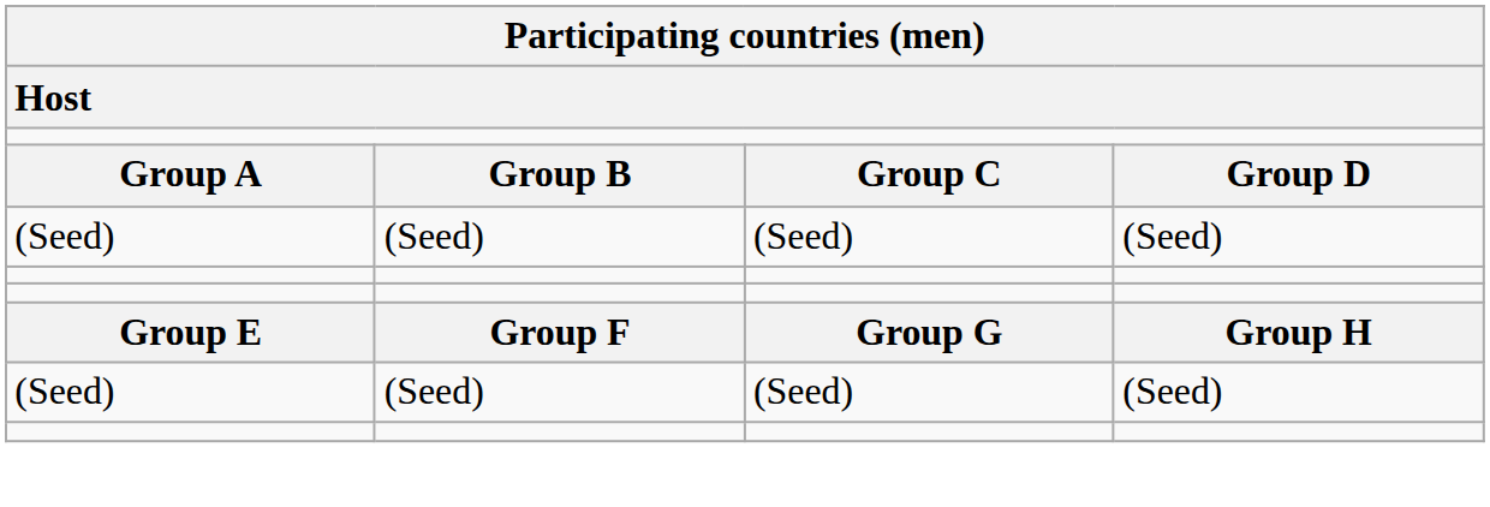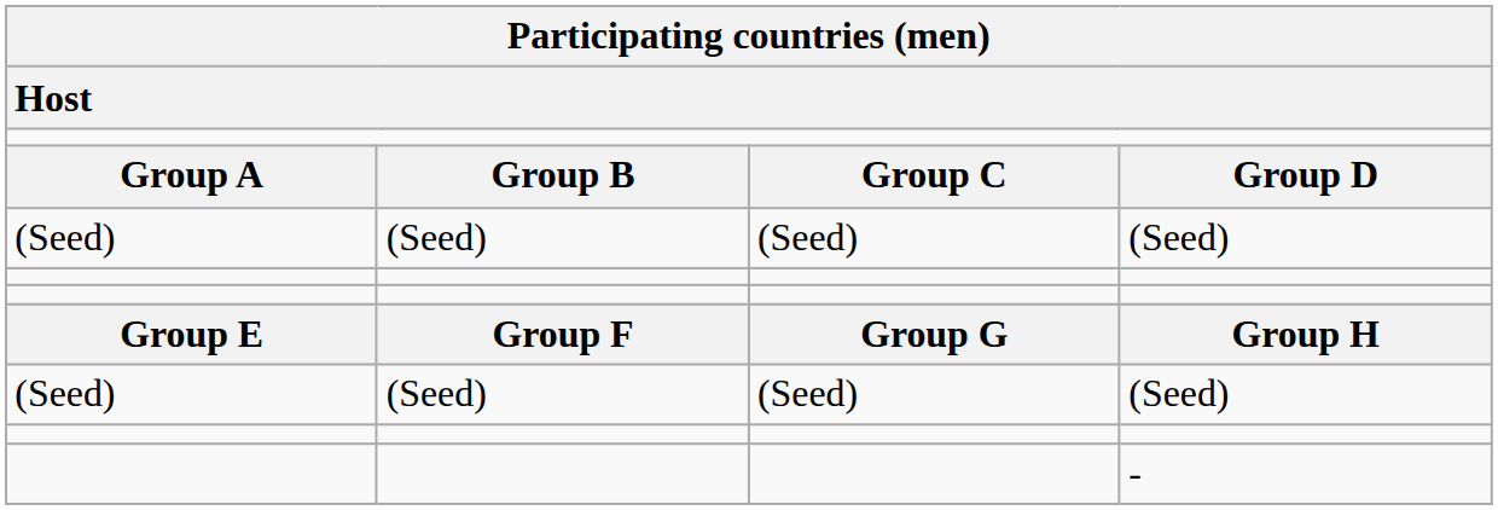+ row: -
